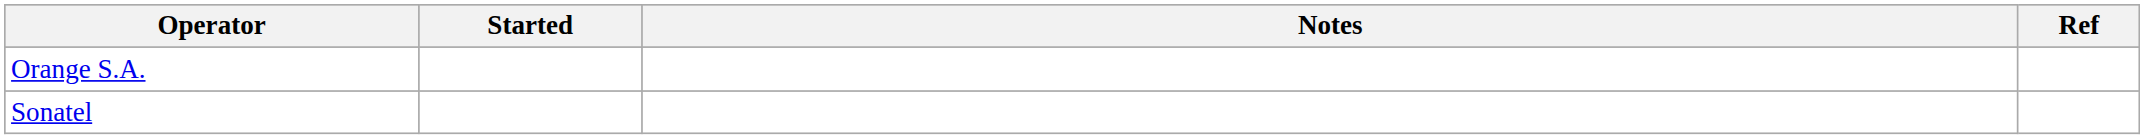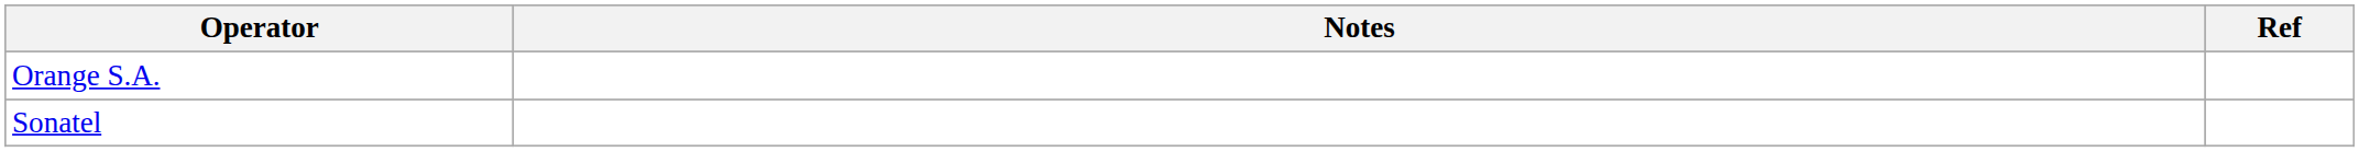- column: Started
